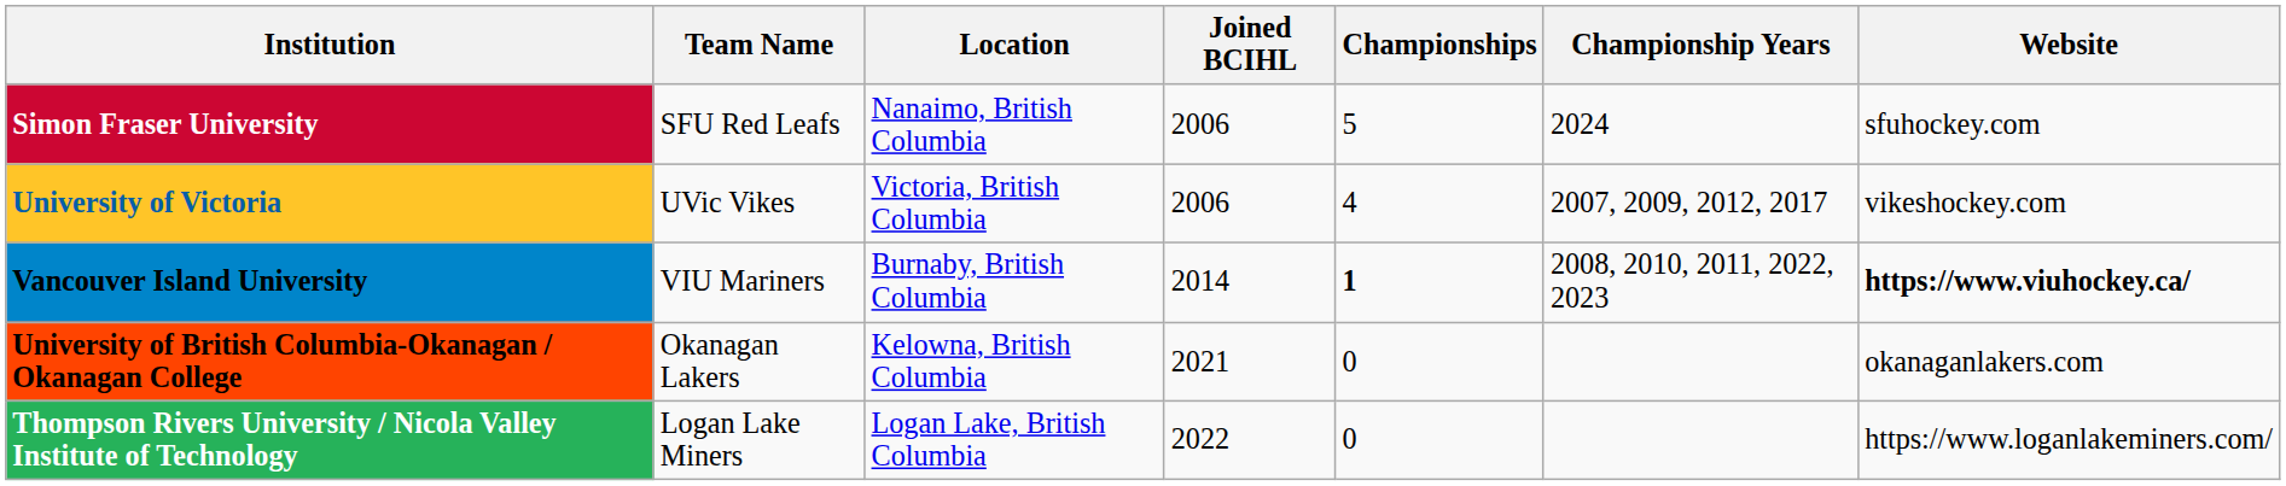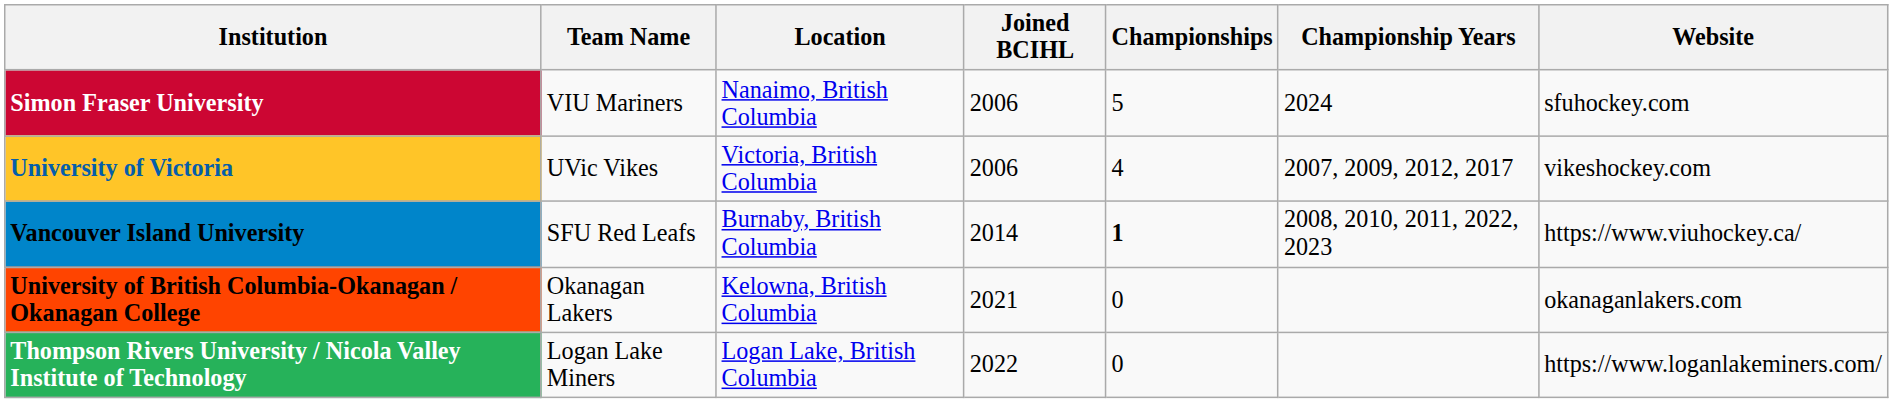Simon Fraser University | Team Name: SFU Red Leafs -> VIU Mariners
Vancouver Island University | Team Name: VIU Mariners -> SFU Red Leafs
Vancouver Island University | Website: bold -> normal
